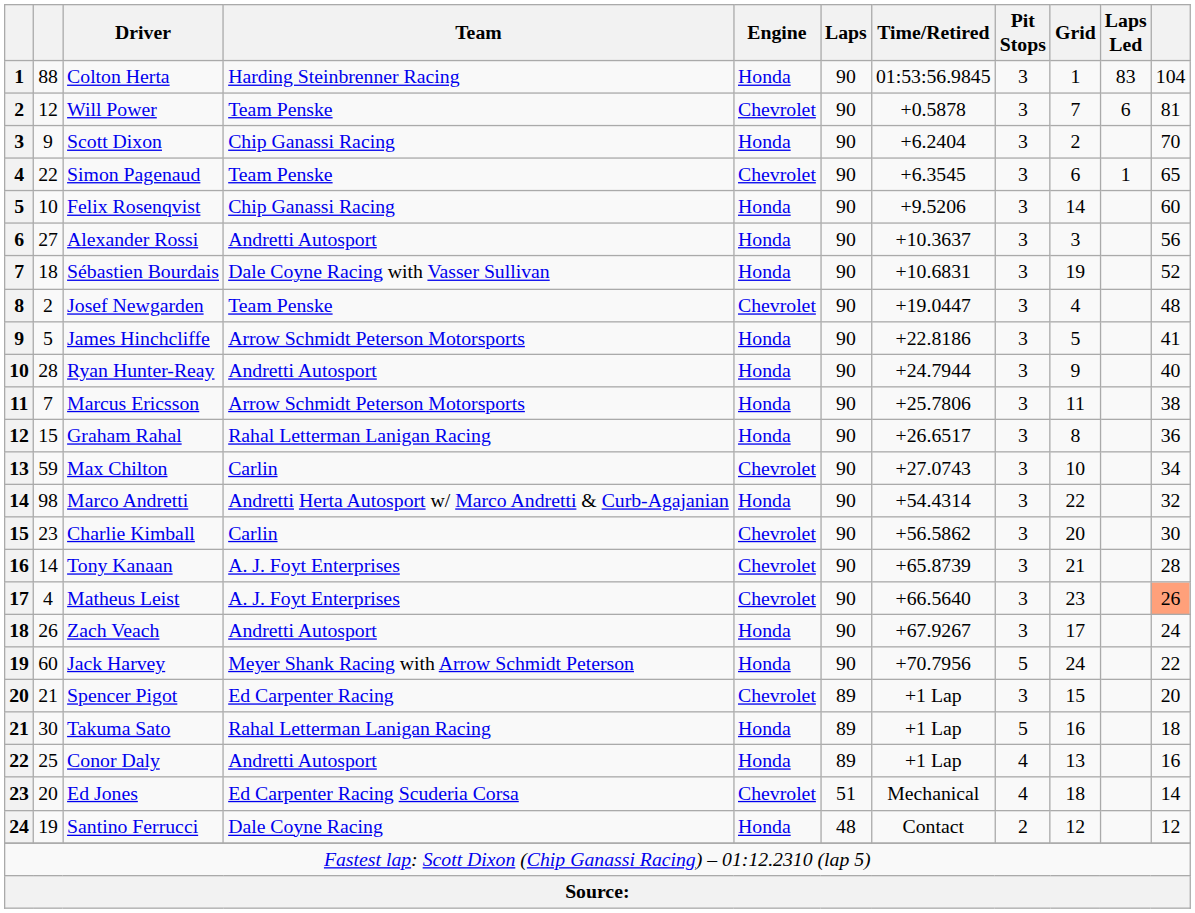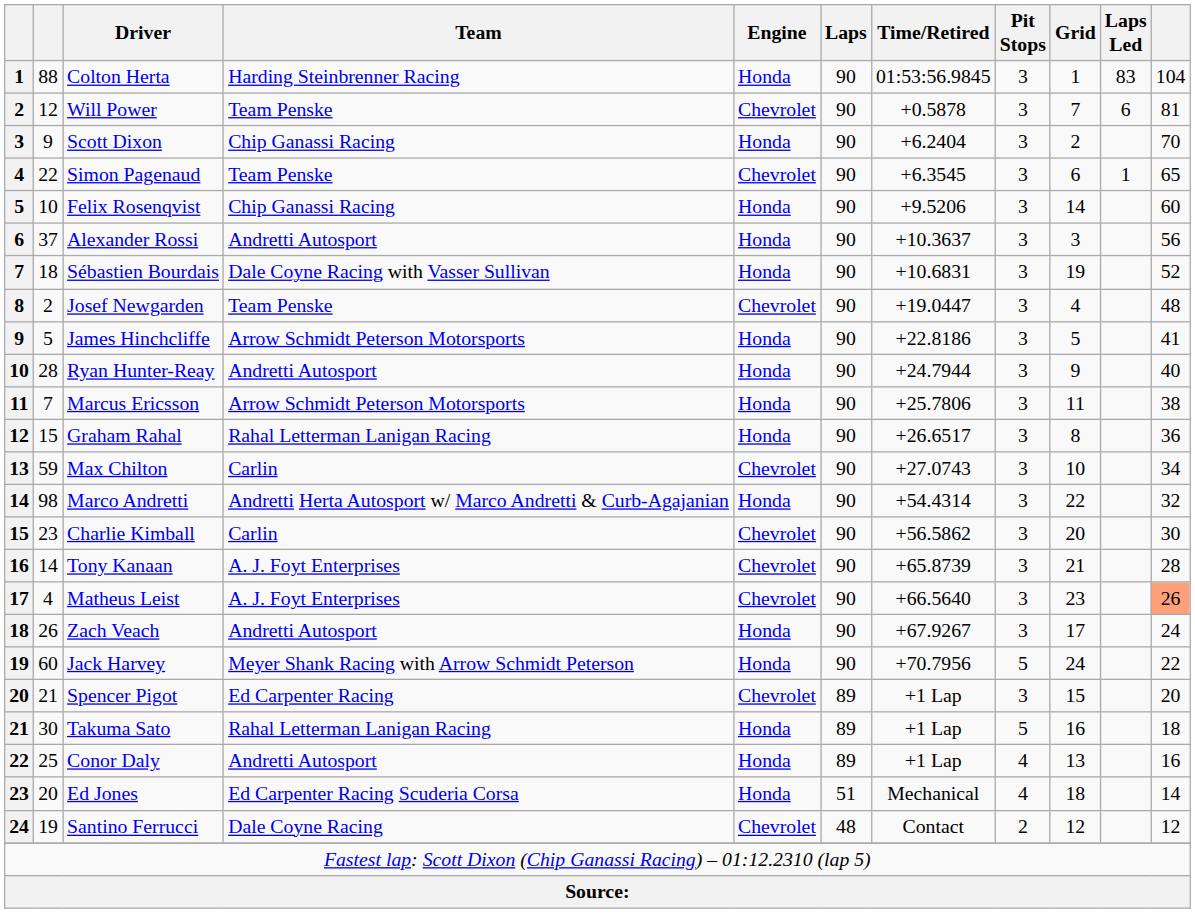Alexander Rossi | column 2: 27 -> 37
Ed Jones | Engine: Chevrolet -> Honda
Santino Ferrucci | Engine: Honda -> Chevrolet
